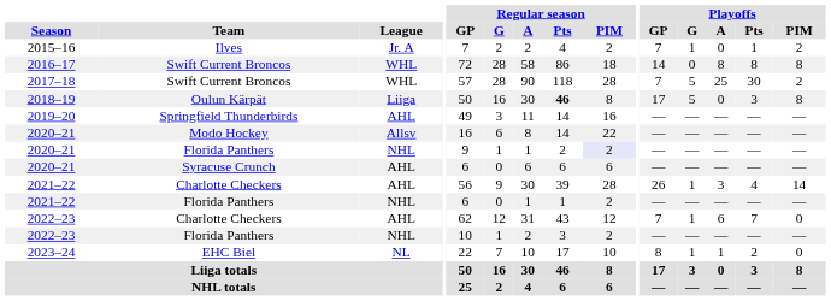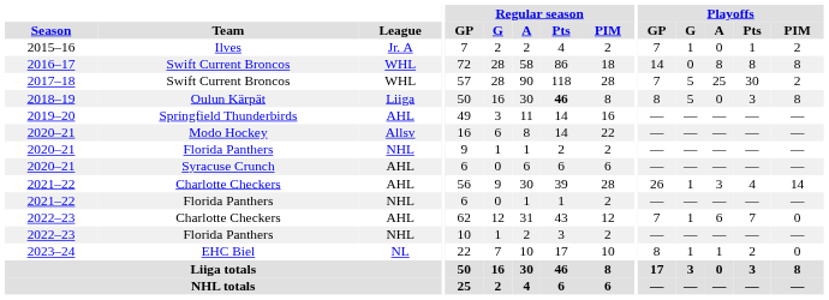2018–19 | Playoffs / GP: 17 -> 8
2020–21 / Florida Panthers | Regular season / PIM: lavender background -> no background
